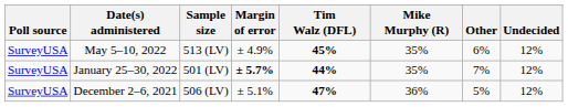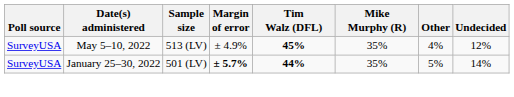May 5–10, 2022 | Other: 6% -> 4%
January 25–30, 2022 | Other: 7% -> 5%
January 25–30, 2022 | Undecided: 12% -> 14%
- row: SurveyUSA | December 2–6, 2021 | 506 (LV) | ± 5.1% | 47% | 36% | 5% | 12%
